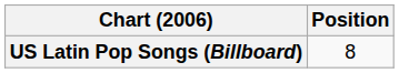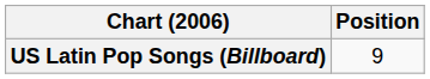US Latin Pop Songs (Billboard) | Position: 8 -> 9
